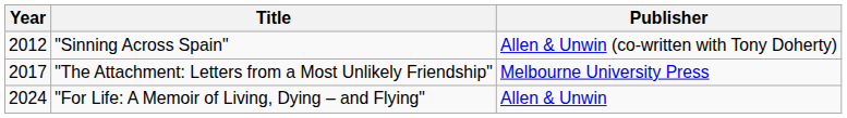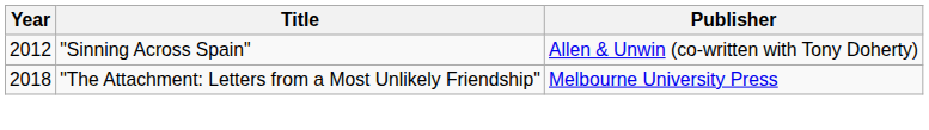"The Attachment: Letters from a Most Unlikely Friendship" | Year: 2017 -> 2018
- row: 2024 | "For Life: A Memoir of Living, Dying – and Flying" | Allen & Unwin
